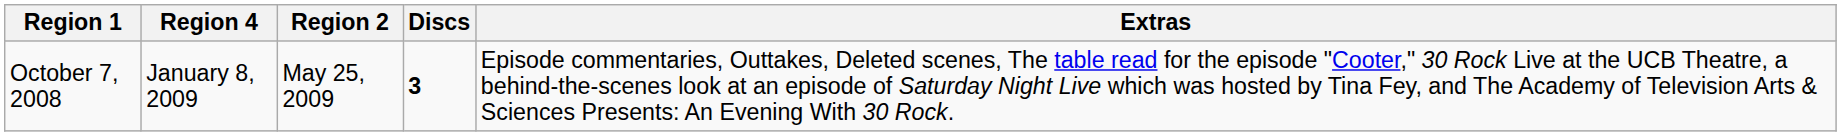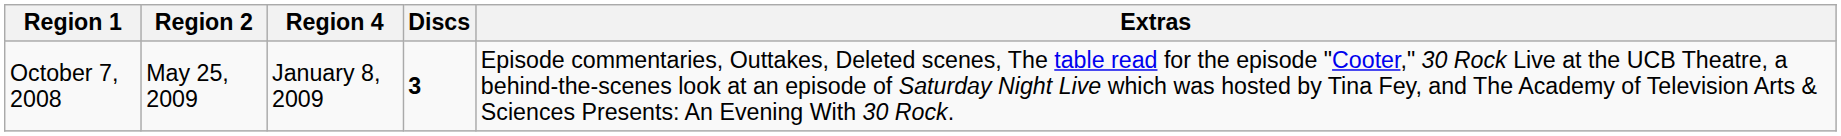columns swapped: Region 2 <-> Region 4
